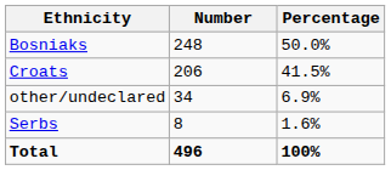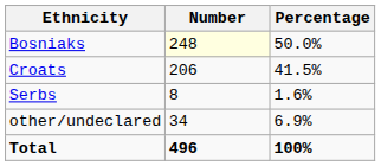Bosniaks | Number: no background -> lightyellow background
rows swapped: Serbs <-> other/undeclared
